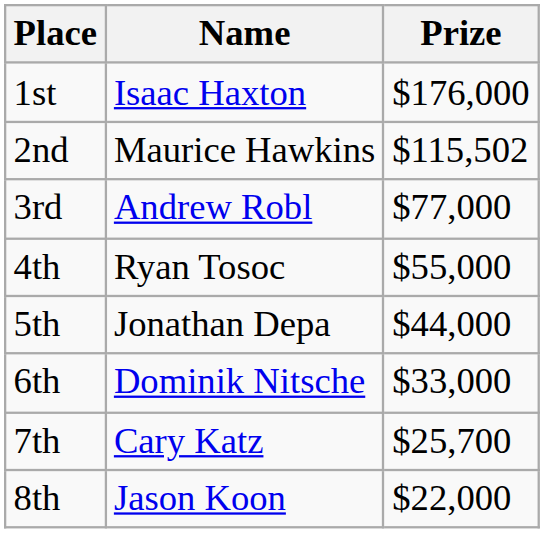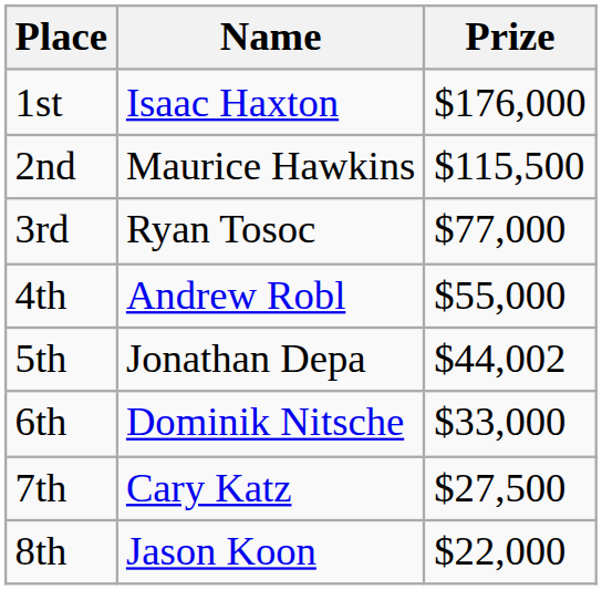2nd | Prize: $115,502 -> $115,500
3rd | Name: Andrew Robl -> Ryan Tosoc
4th | Name: Ryan Tosoc -> Andrew Robl
5th | Prize: $44,000 -> $44,002
7th | Prize: $25,700 -> $27,500
